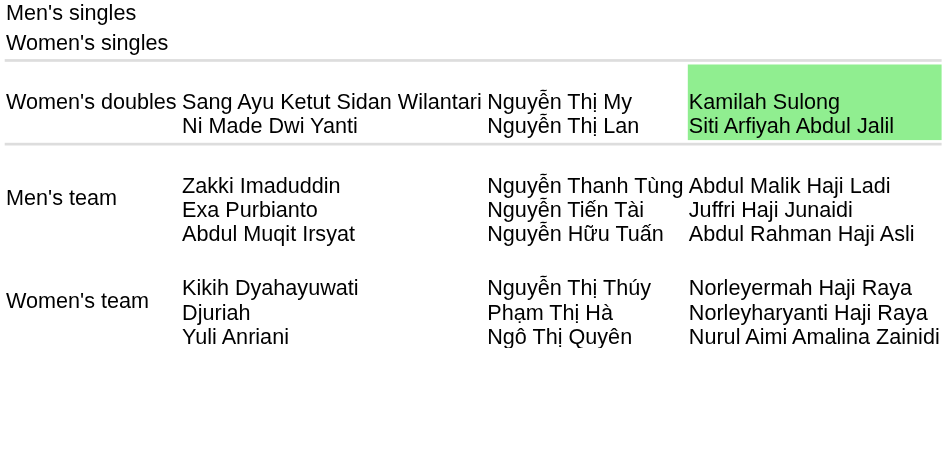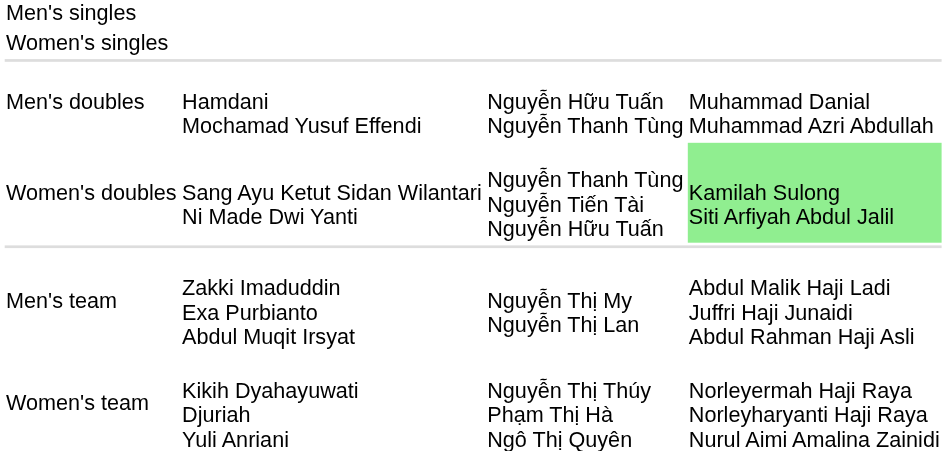+ row: Men's doubles | Hamdani Mochamad Yusuf Effendi | Nguyễn Hữu Tuấn Nguyễn Thanh Tùng | Muhammad Danial Muhammad Azri Abdullah
Women's doubles | column 3: Nguyễn Thị My Nguyễn Thị Lan -> Nguyễn Thanh Tùng Nguyễn Tiến Tài Nguyễn Hữu Tuấn
Men's team | column 3: Nguyễn Thanh Tùng Nguyễn Tiến Tài Nguyễn Hữu Tuấn -> Nguyễn Thị My Nguyễn Thị Lan
